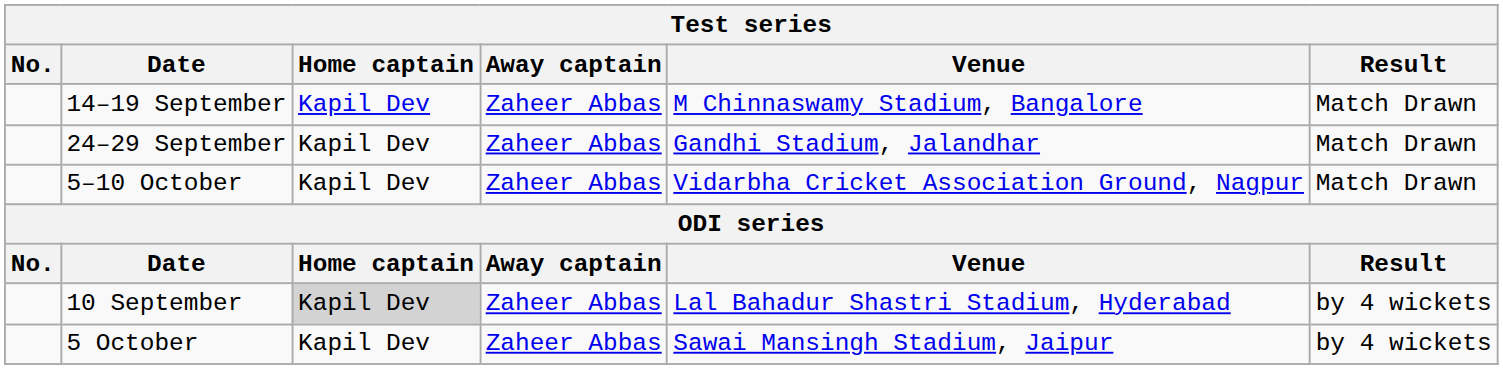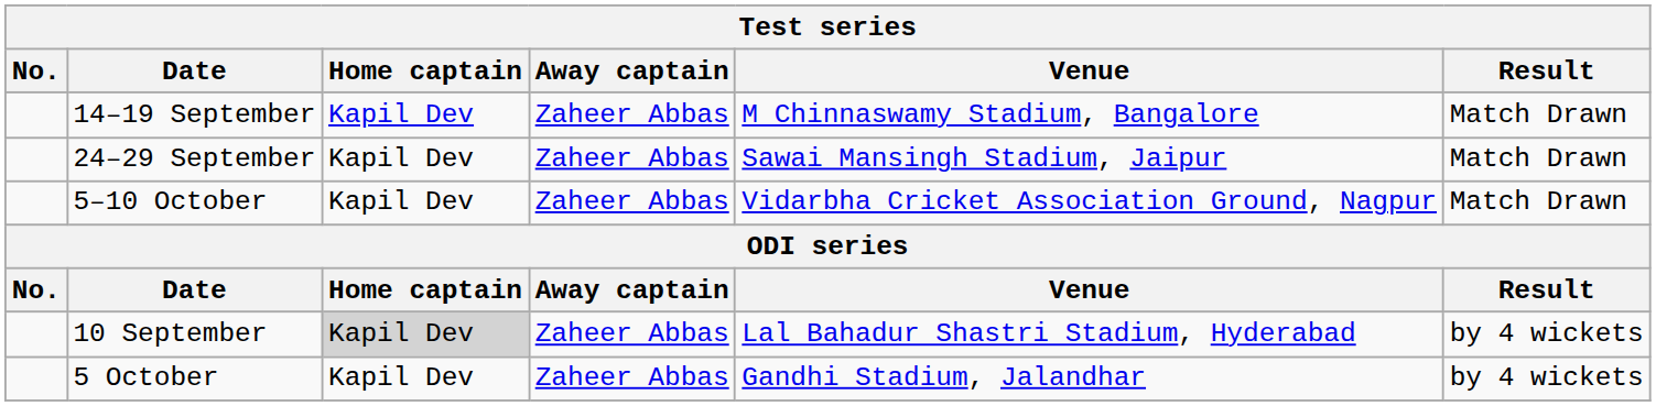24–29 September | Venue: Gandhi Stadium, Jalandhar -> Sawai Mansingh Stadium, Jaipur
5 October | Venue: Sawai Mansingh Stadium, Jaipur -> Gandhi Stadium, Jalandhar
